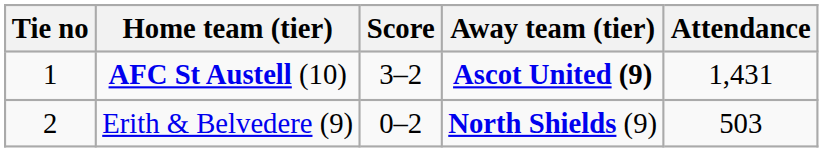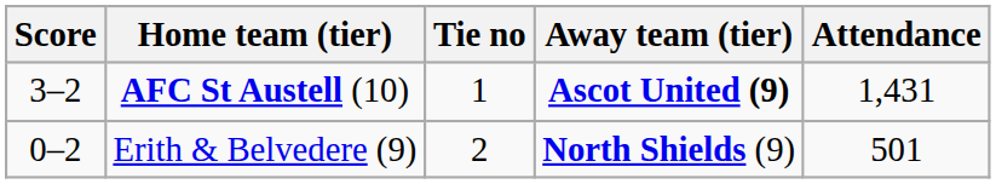columns swapped: Tie no <-> Score
Erith & Belvedere (9) | Attendance: 503 -> 501
